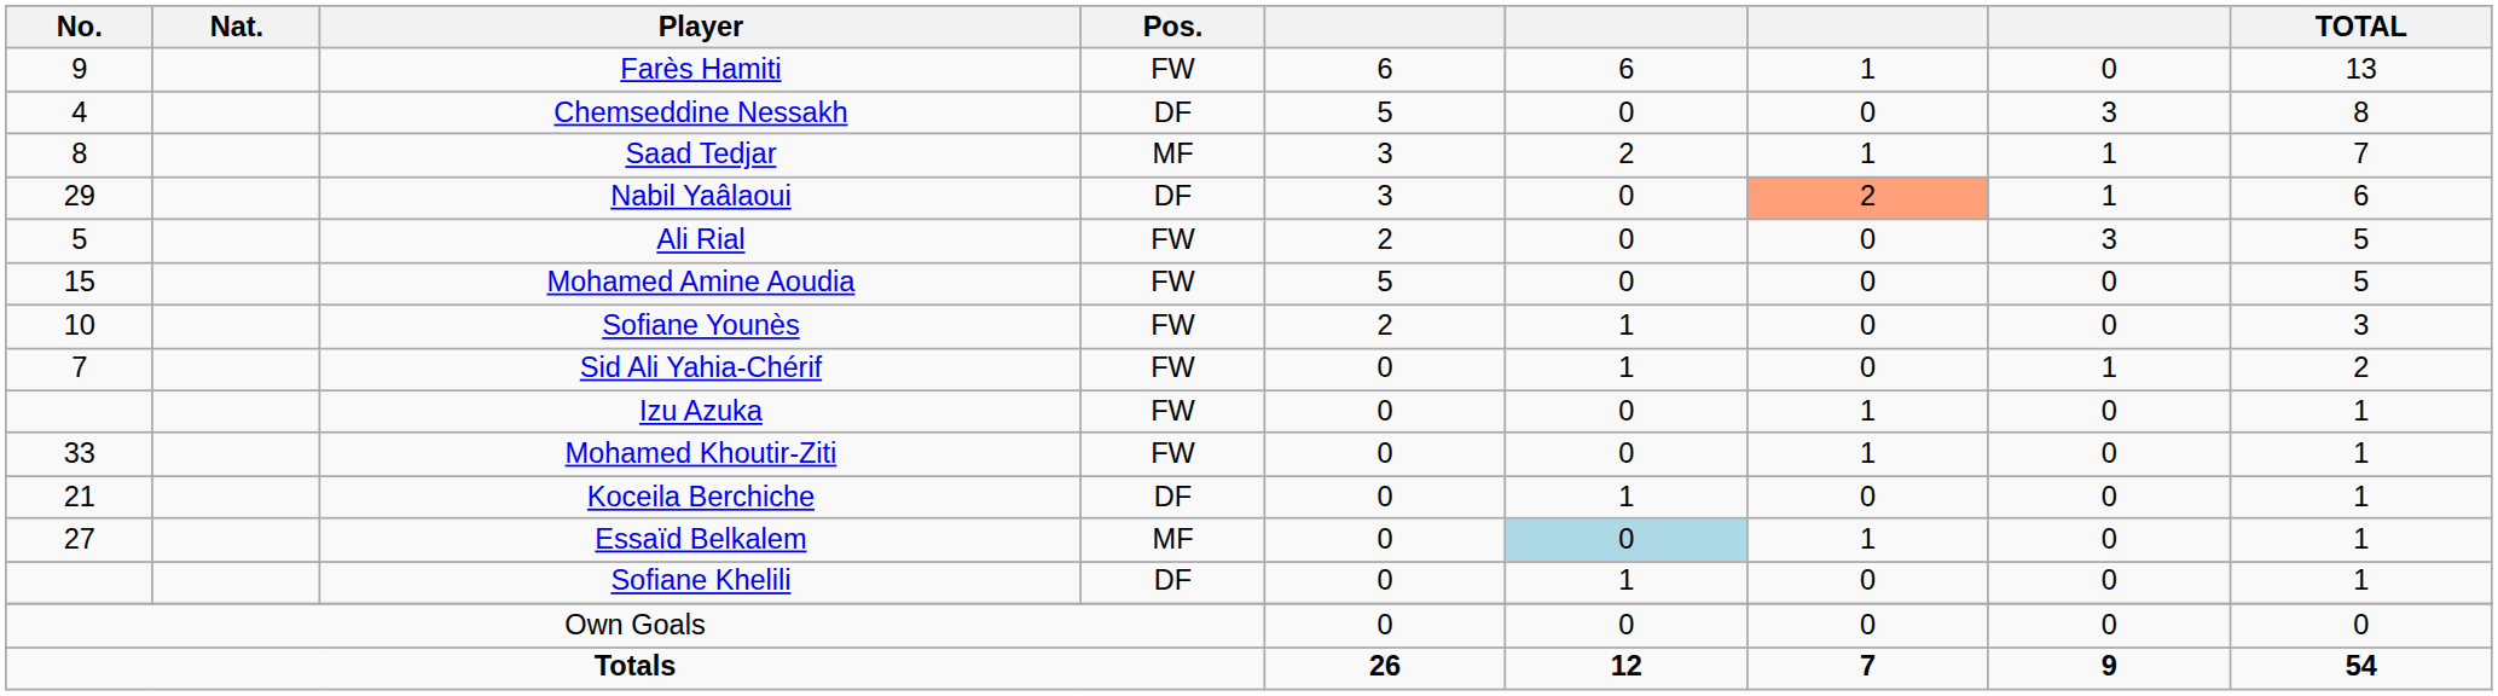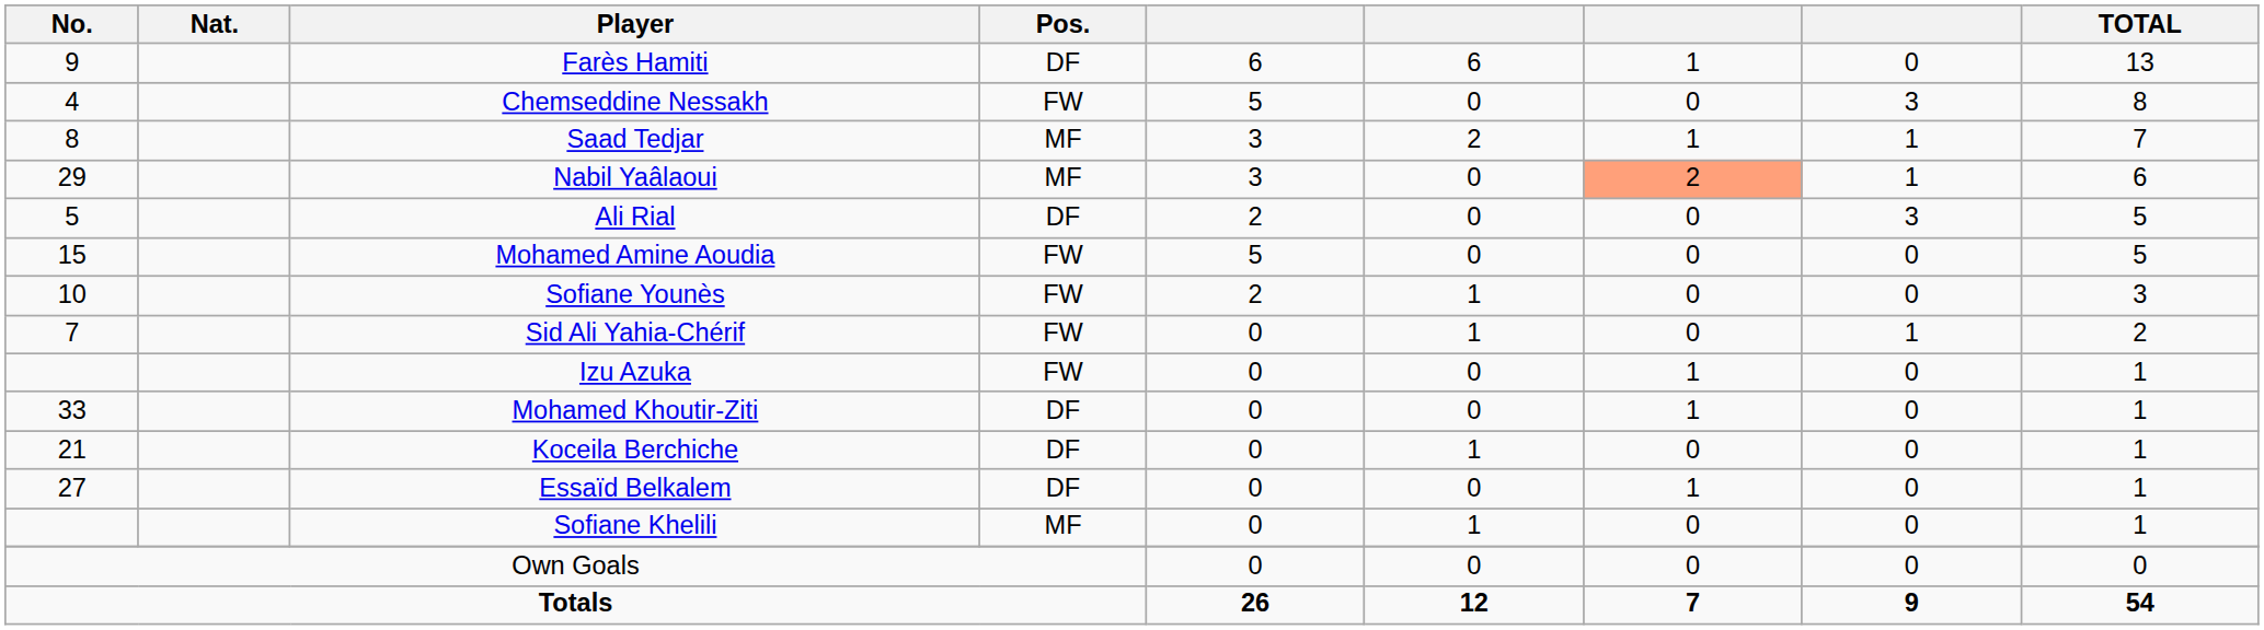Farès Hamiti | Pos.: FW -> DF
Chemseddine Nessakh | Pos.: DF -> FW
Nabil Yaâlaoui | Pos.: DF -> MF
Ali Rial | Pos.: FW -> DF
Mohamed Khoutir-Ziti | Pos.: FW -> DF
Essaïd Belkalem | Pos.: MF -> DF
Essaïd Belkalem | column 6: lightblue background -> no background
Sofiane Khelili | Pos.: DF -> MF
